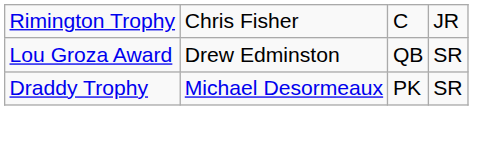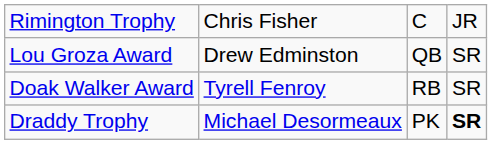+ row: Doak Walker Award | Tyrell Fenroy | RB | SR
Draddy Trophy | column 4: normal -> bold
